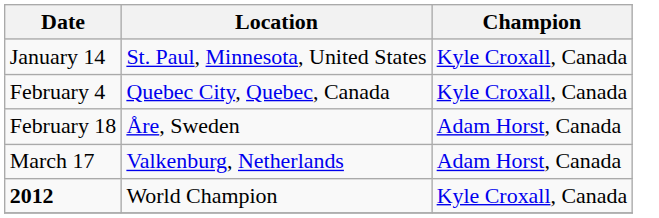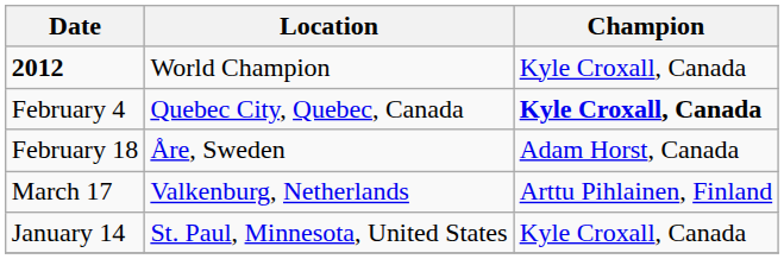rows swapped: January 14 <-> 2012
February 4 | Champion: normal -> bold
March 17 | Champion: Adam Horst, Canada -> Arttu Pihlainen, Finland
